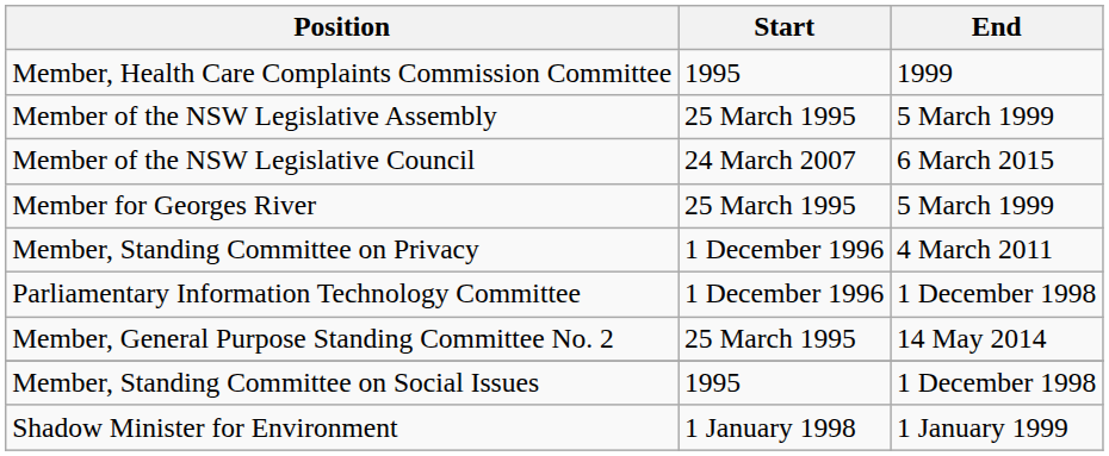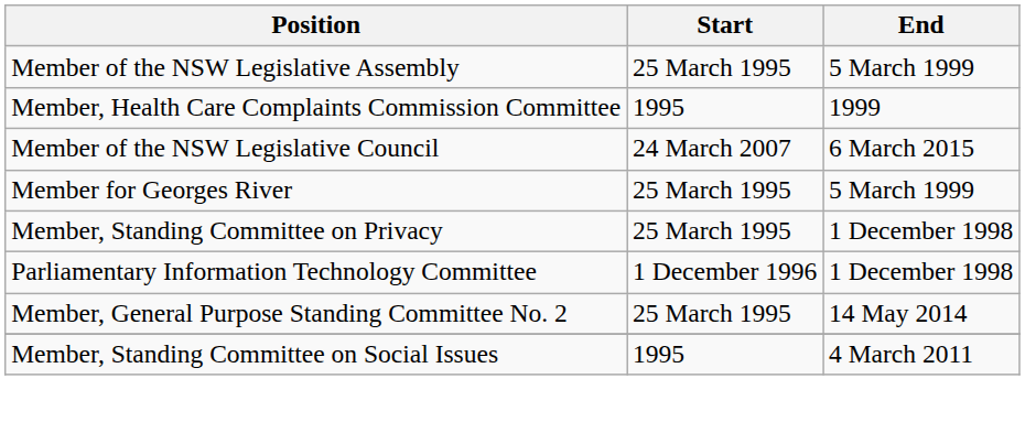rows swapped: Member, Health Care Complaints Commission Committee <-> Member of the NSW Legislative Assembly
Member, Standing Committee on Privacy | Start: 1 December 1996 -> 25 March 1995
Member, Standing Committee on Privacy | End: 4 March 2011 -> 1 December 1998
Member, Standing Committee on Social Issues | End: 1 December 1998 -> 4 March 2011
- row: Shadow Minister for Environment | 1 January 1998 | 1 January 1999
